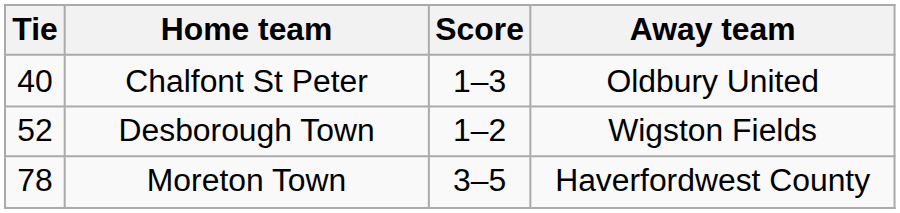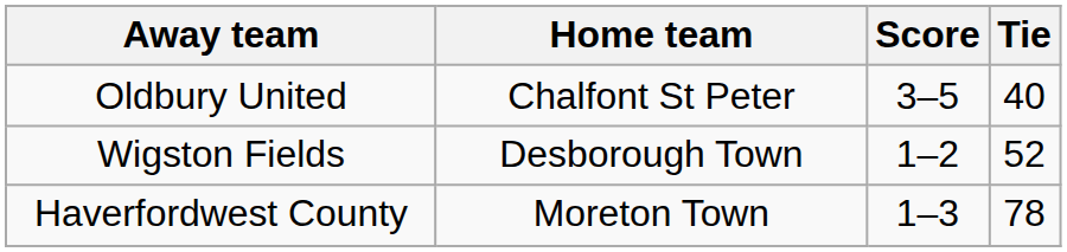columns swapped: Tie <-> Away team
Chalfont St Peter | Score: 1–3 -> 3–5
Moreton Town | Score: 3–5 -> 1–3
